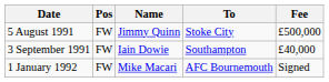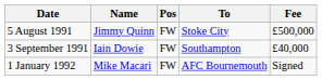columns swapped: Pos <-> Name
